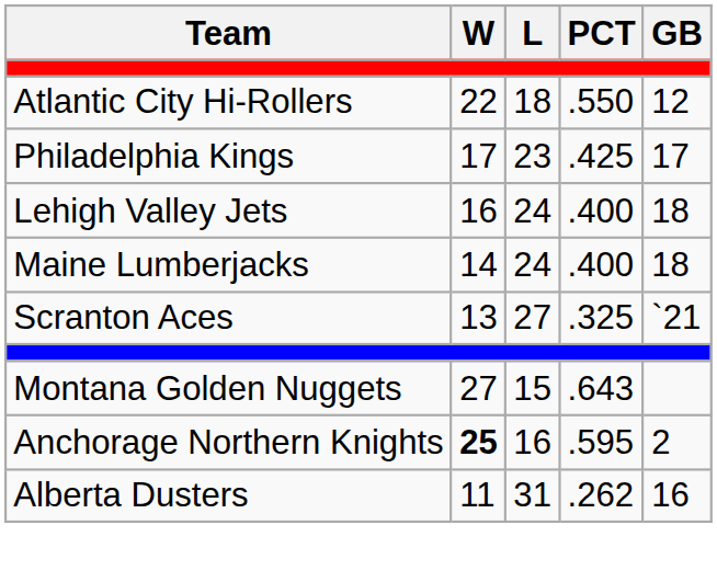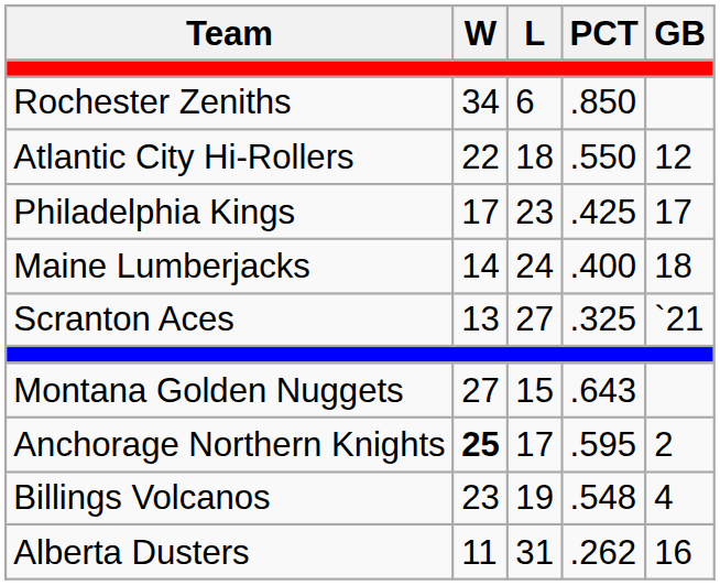+ row: Rochester Zeniths | 34 | 6 | .850
- row: Lehigh Valley Jets | 16 | 24 | .400 | 18
Anchorage Northern Knights | L: 16 -> 17
+ row: Billings Volcanos | 23 | 19 | .548 | 4
